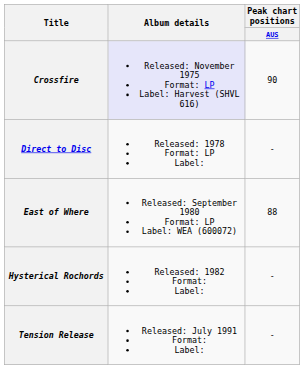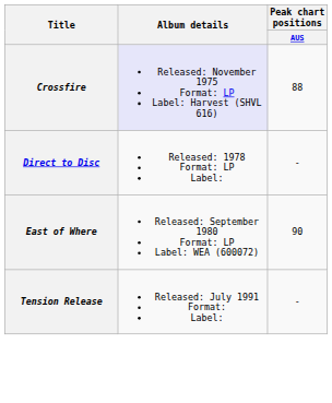Crossfire | Peak chart positions / AUS: 90 -> 88
East of Where | Peak chart positions / AUS: 88 -> 90
- row: Hysterical Rochords | Released: 1982 Format: Label: | -
